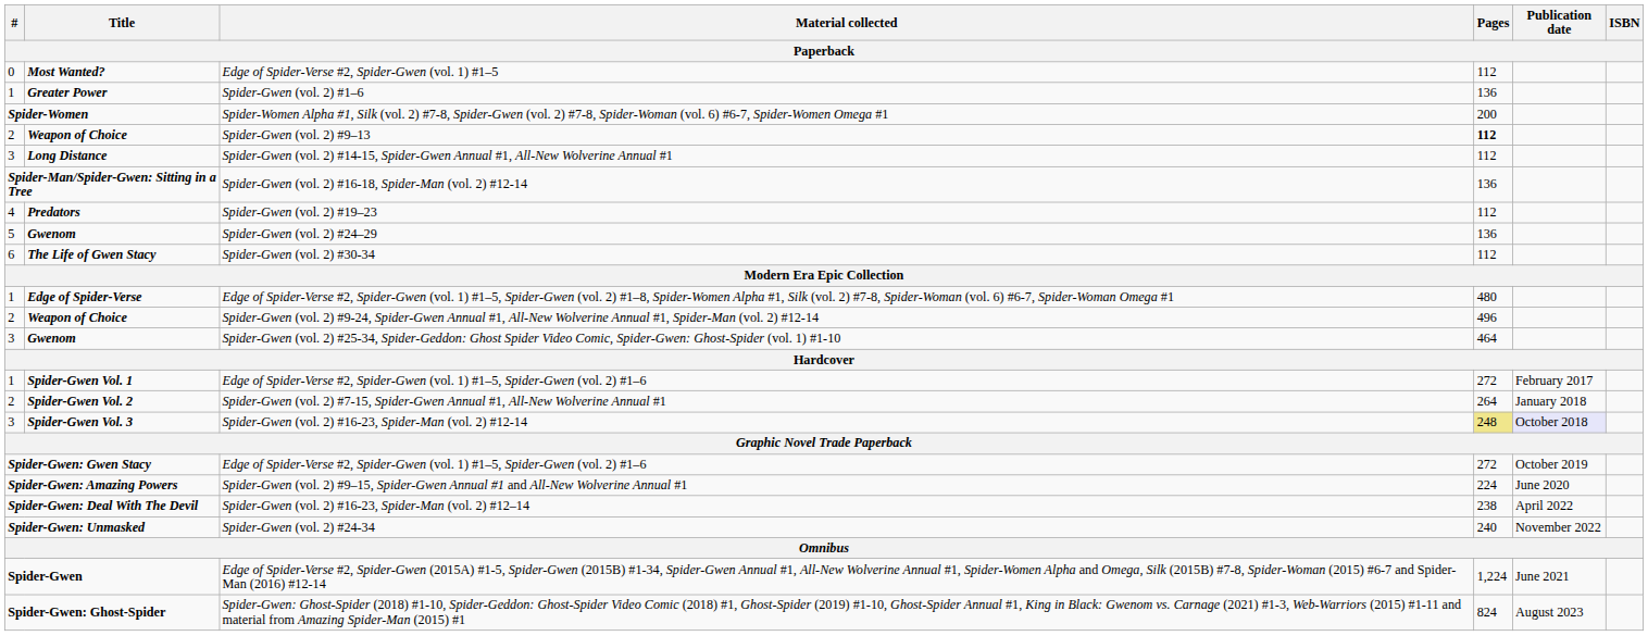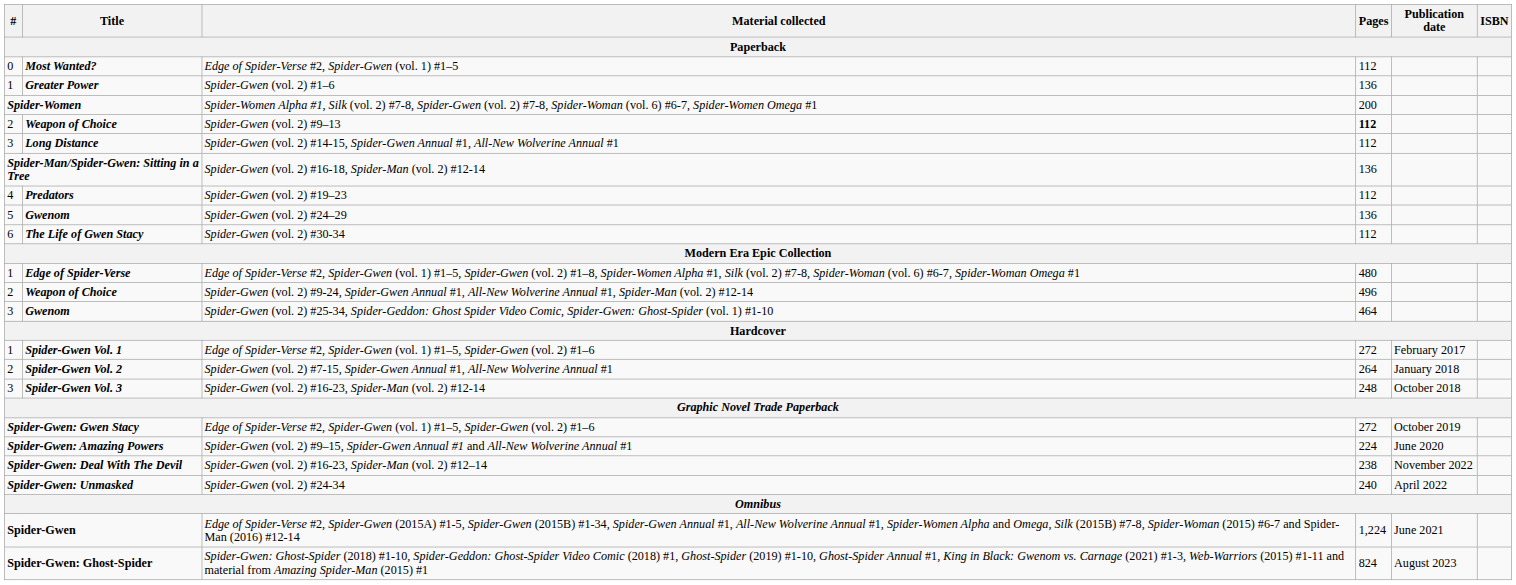Spider-Gwen (vol. 2) #16-23, Spider-Man (vol. 2) #12-14 | Pages: khaki background -> no background
Spider-Gwen (vol. 2) #16-23, Spider-Man (vol. 2) #12-14 | Publication date: lavender background -> no background
Spider-Gwen (vol. 2) #16-23, Spider-Man (vol. 2) #12–14 | Publication date: April 2022 -> November 2022
Spider-Gwen (vol. 2) #24-34 | Publication date: November 2022 -> April 2022
